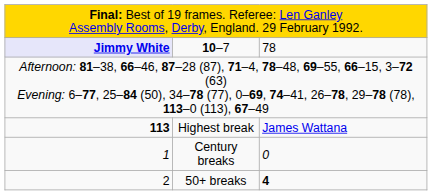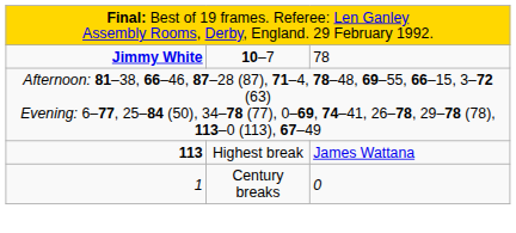10–7 | column 1: lavender background -> no background
- row: 2 | 50+ breaks | 4
